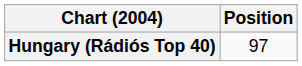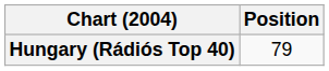Hungary (Rádiós Top 40) | Position: 97 -> 79
